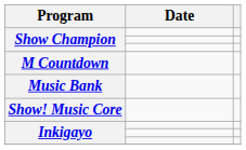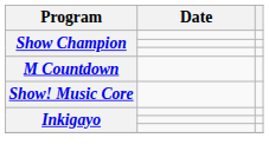- row: Music Bank
